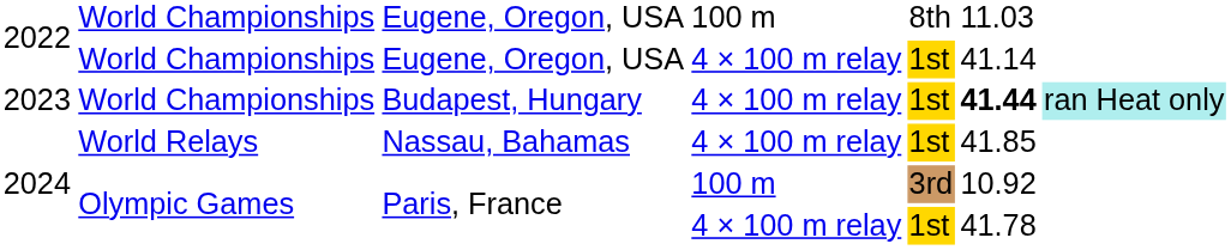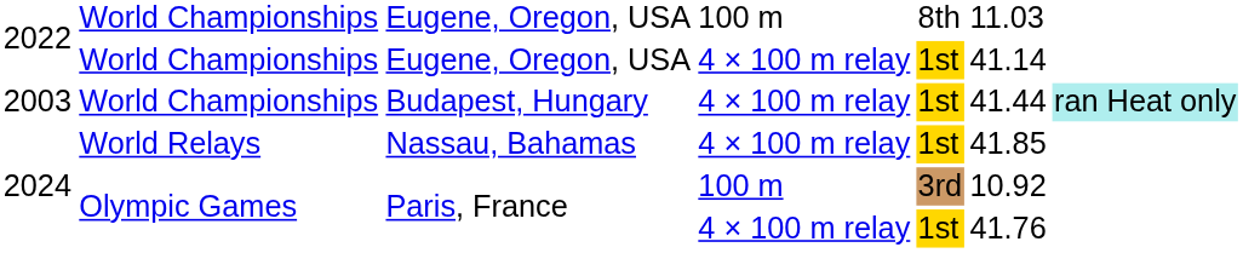Budapest, Hungary | column 1: 2023 -> 2003
Budapest, Hungary | column 6: bold -> normal
Paris, France / 4 × 100 m relay | column 6: 41.78 -> 41.76
